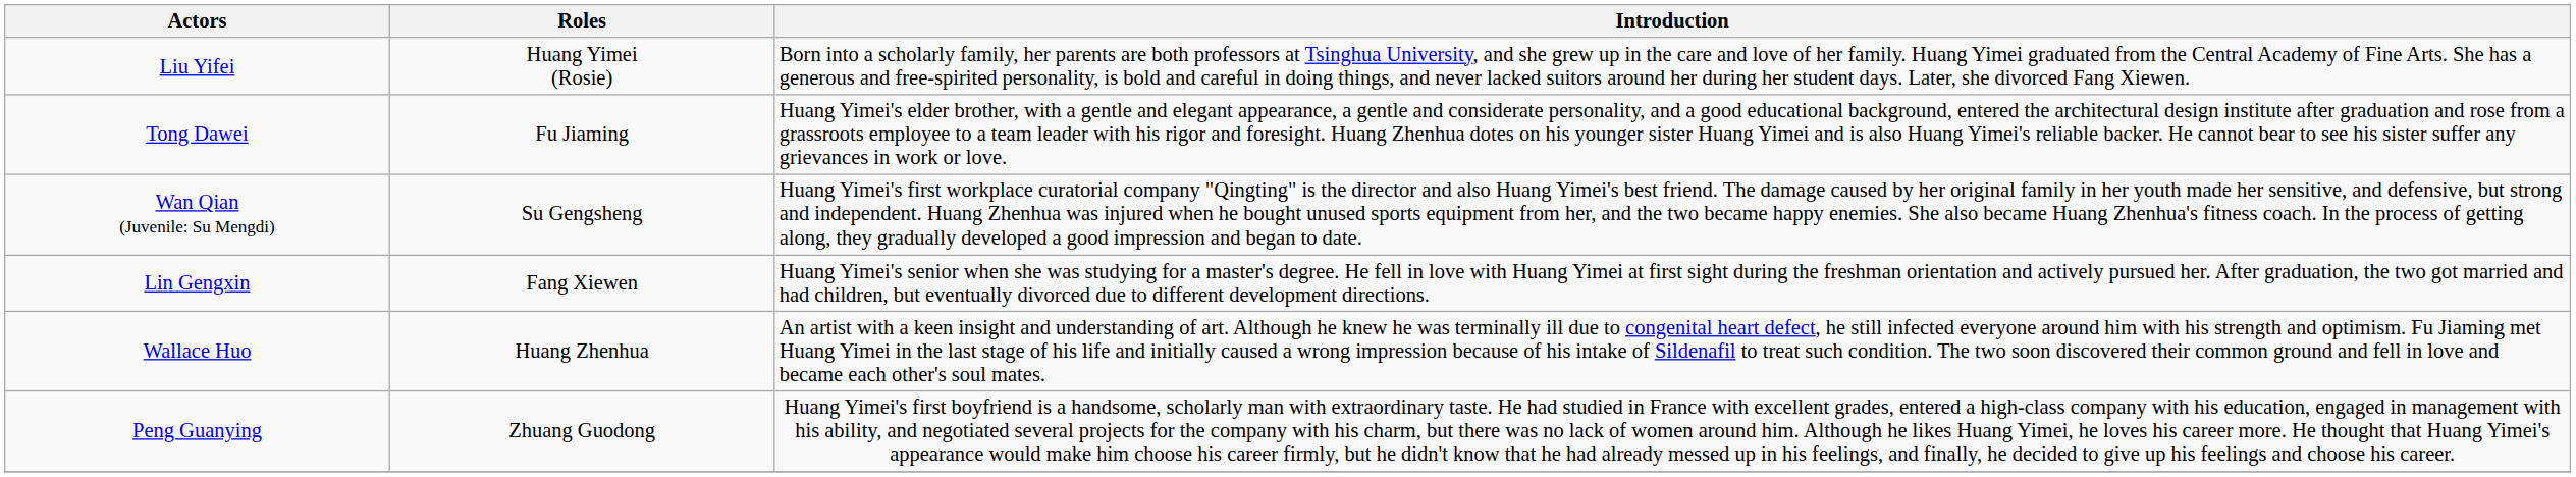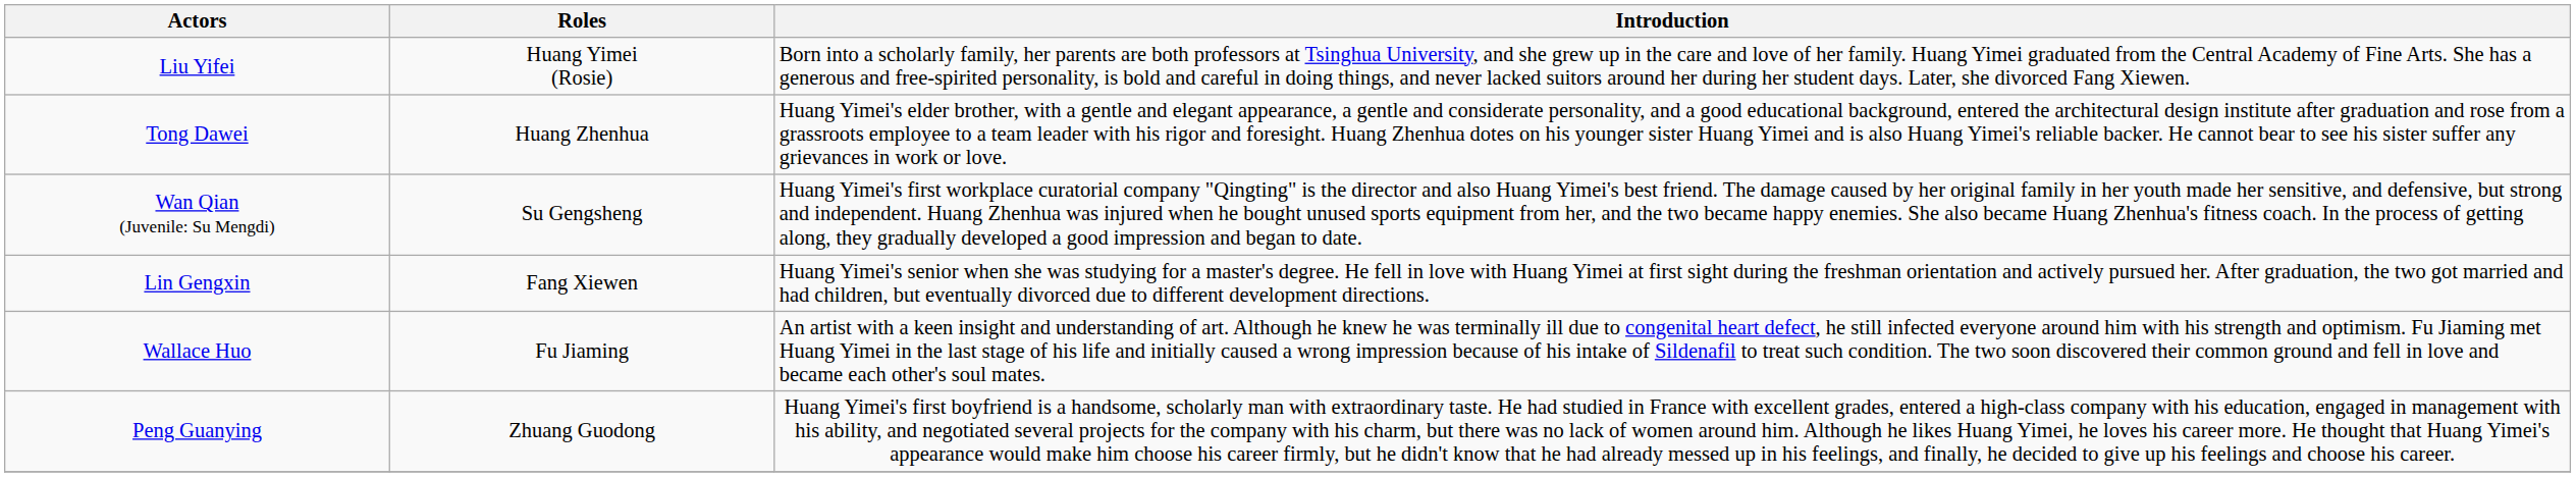Tong Dawei | Roles: Fu Jiaming -> Huang Zhenhua
Wallace Huo | Roles: Huang Zhenhua -> Fu Jiaming
